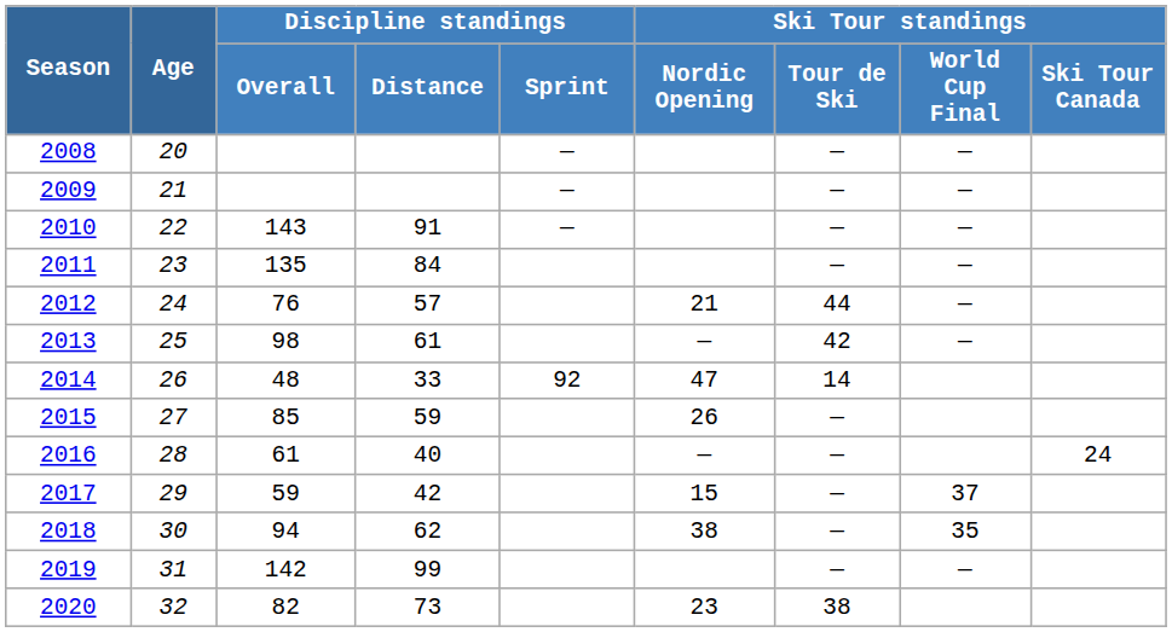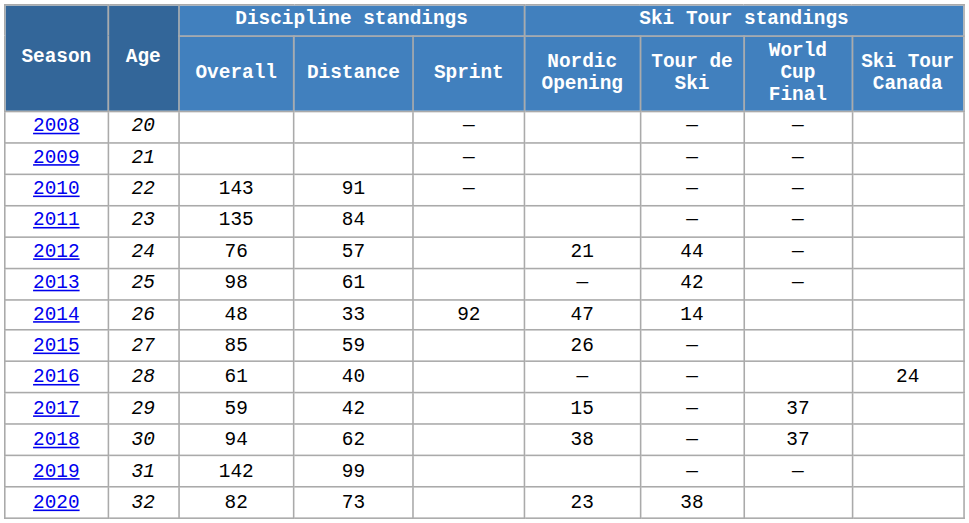2018 | Ski Tour standings / World Cup Final: 35 -> 37
